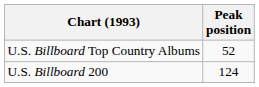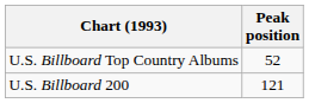U.S. Billboard 200 | Peak position: 124 -> 121
